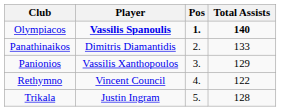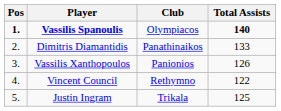columns swapped: Pos <-> Club
Vassilis Xanthopoulos | Total Assists: 129 -> 126
Justin Ingram | Total Assists: 128 -> 125
